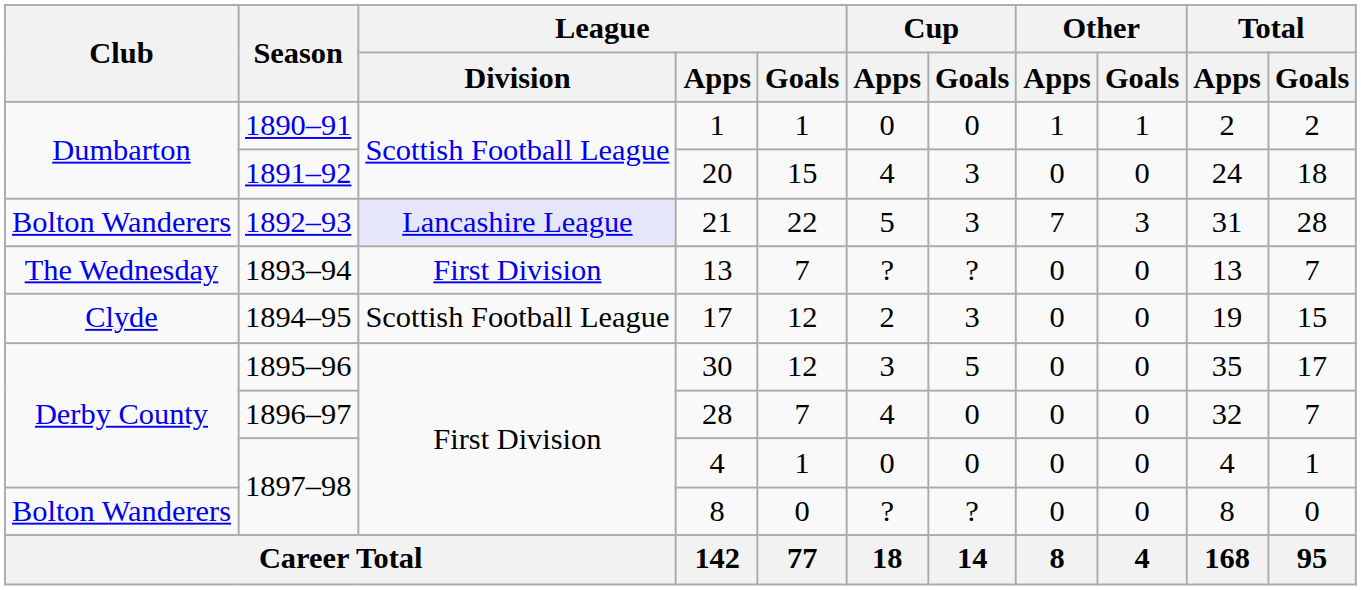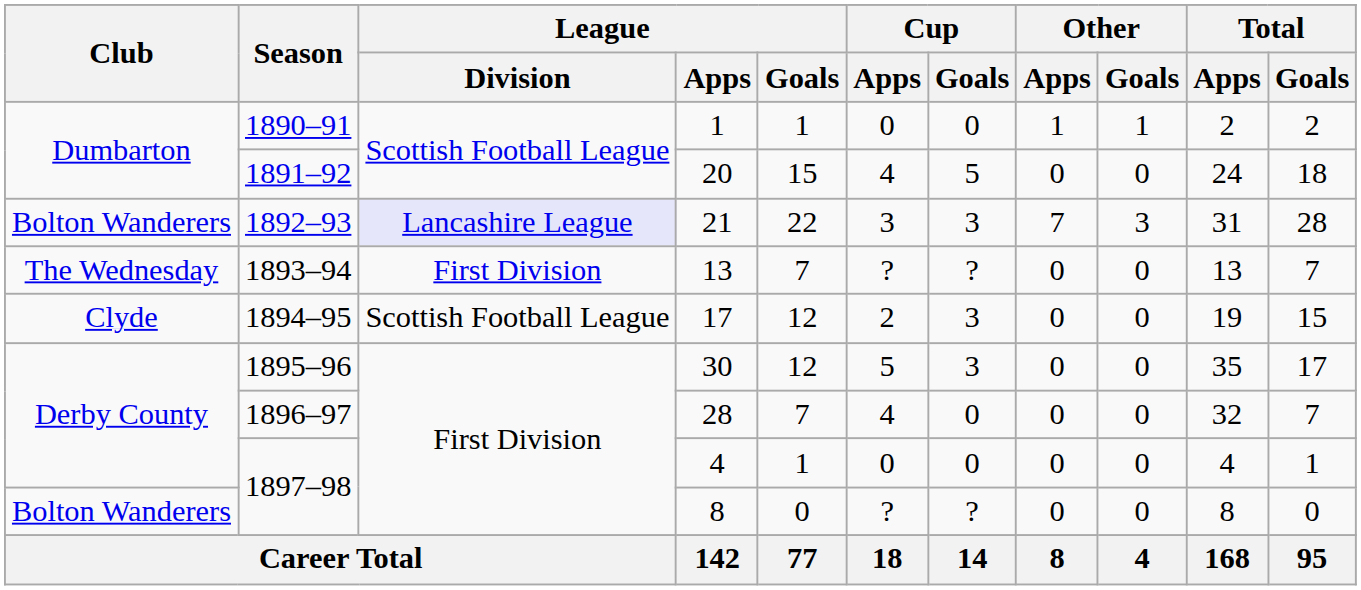20 | Cup / Goals: 3 -> 5
21 | Cup / Apps: 5 -> 3
30 | Cup / Apps: 3 -> 5
30 | Cup / Goals: 5 -> 3
